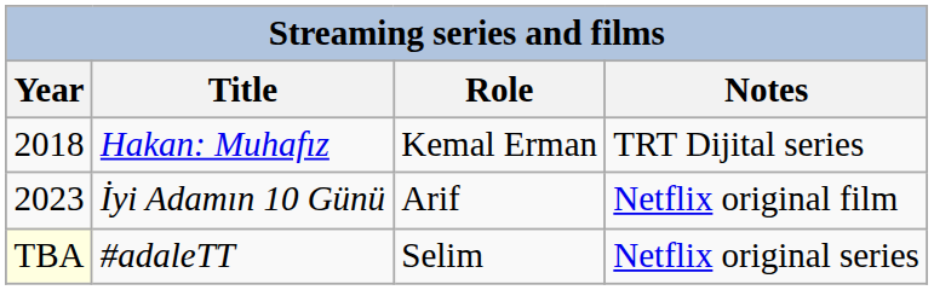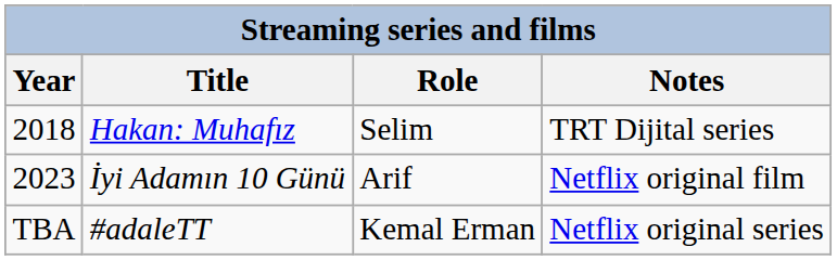Hakan: Muhafız | Role: Kemal Erman -> Selim
#adaleTT | Year: lightyellow background -> no background
#adaleTT | Role: Selim -> Kemal Erman
